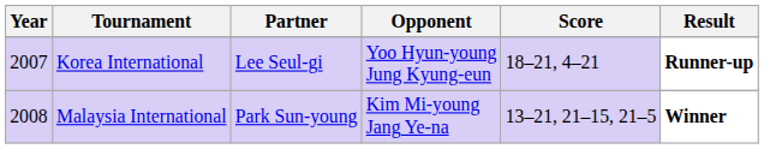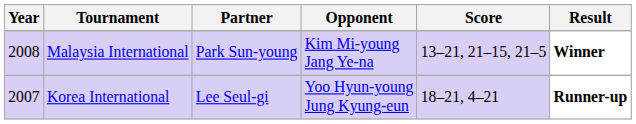rows swapped: Malaysia International <-> Korea International
